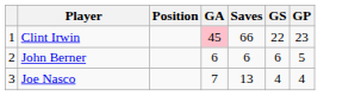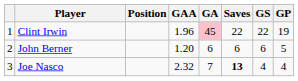+ column: GAA | 1.96 | 1.20 | 2.32
Clint Irwin | Saves: 66 -> 22
Clint Irwin | GP: 23 -> 19
Joe Nasco | Saves: normal -> bold
